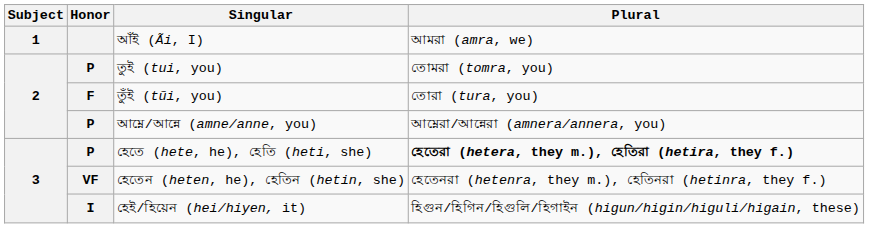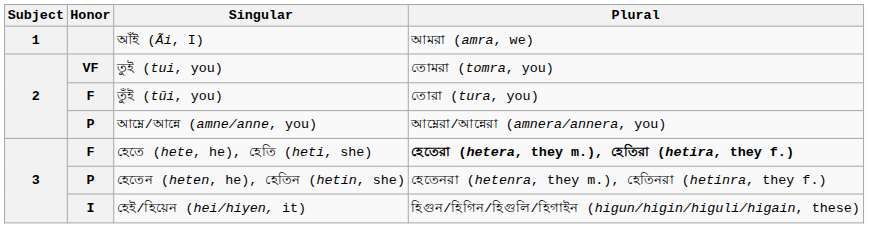তুই (tui, you) | Honor: P -> VF
হেতে (hete, he), হেতি (heti, she) | Honor: P -> F
হেতেন (heten, he), হেতিন (hetin, she) | Honor: VF -> P
